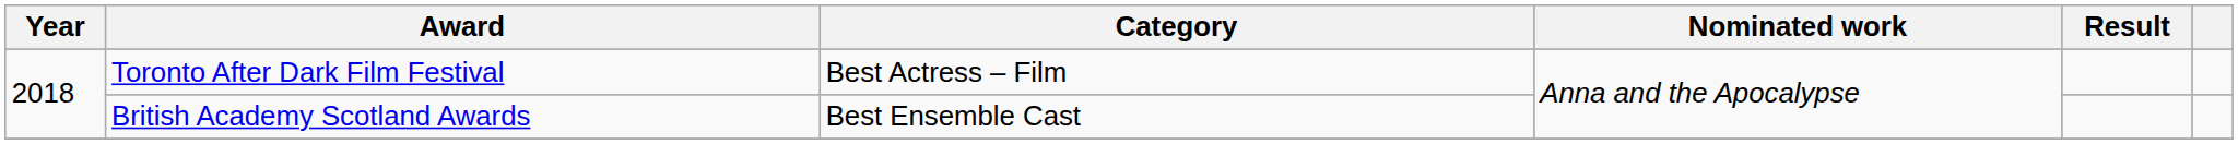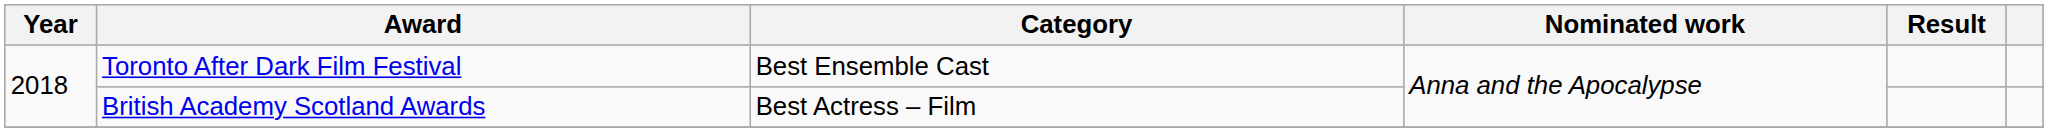Toronto After Dark Film Festival | Category: Best Actress – Film -> Best Ensemble Cast
British Academy Scotland Awards | Category: Best Ensemble Cast -> Best Actress – Film
